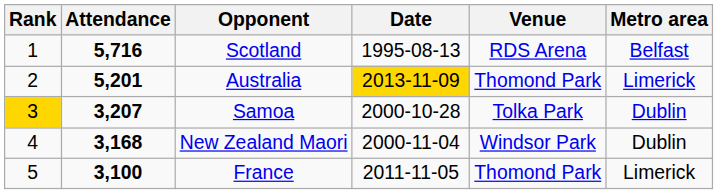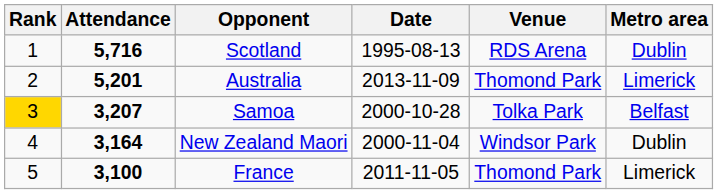Scotland | Metro area: Belfast -> Dublin
Australia | Date: gold background -> no background
Samoa | Metro area: Dublin -> Belfast
New Zealand Maori | Attendance: 3,168 -> 3,164
